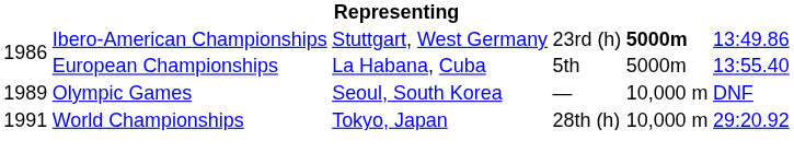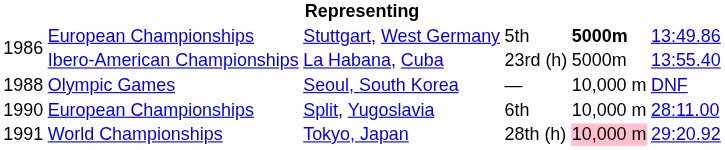Stuttgart, West Germany | column 2: Ibero-American Championships -> European Championships
Stuttgart, West Germany | column 4: 23rd (h) -> 5th
La Habana, Cuba | column 2: European Championships -> Ibero-American Championships
La Habana, Cuba | column 4: 5th -> 23rd (h)
Seoul, South Korea | column 1: 1989 -> 1988
+ row: 1990 | European Championships | Split, Yugoslavia | 6th | 10,000 m | 28:11.00
Tokyo, Japan | column 5: no background -> pink background
